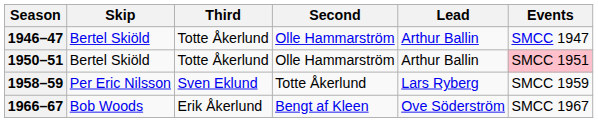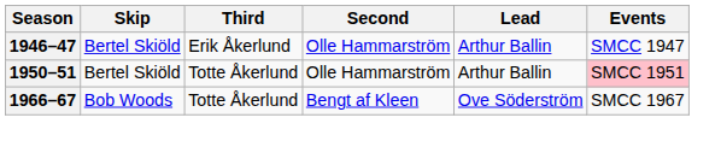1946–47 | Third: Totte Åkerlund -> Erik Åkerlund
- row: 1958–59 | Per Eric Nilsson | Sven Eklund | Totte Åkerlund | Lars Ryberg | SMCC 1959
1966–67 | Third: Erik Åkerlund -> Totte Åkerlund
